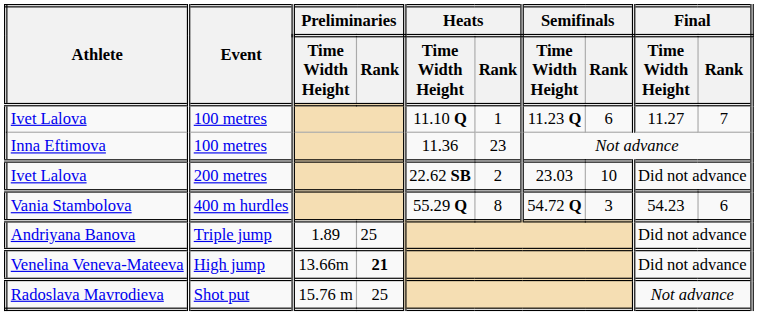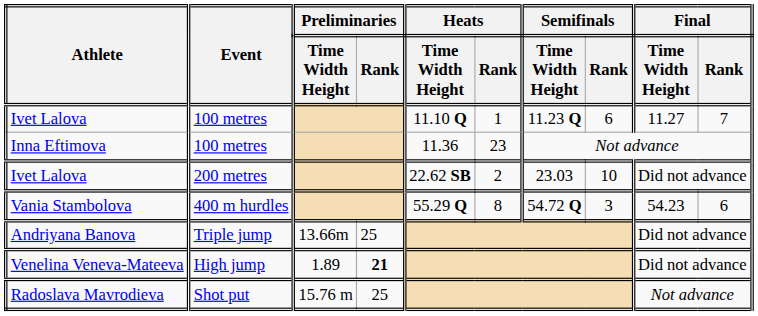Andriyana Banova | Preliminaries / Time Width Height: 1.89 -> 13.66m
Venelina Veneva-Mateeva | Preliminaries / Time Width Height: 13.66m -> 1.89
